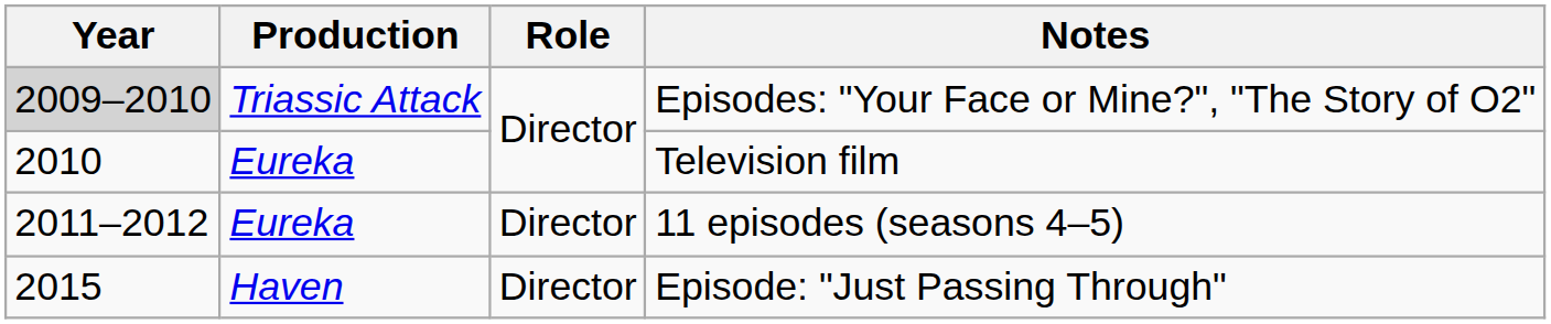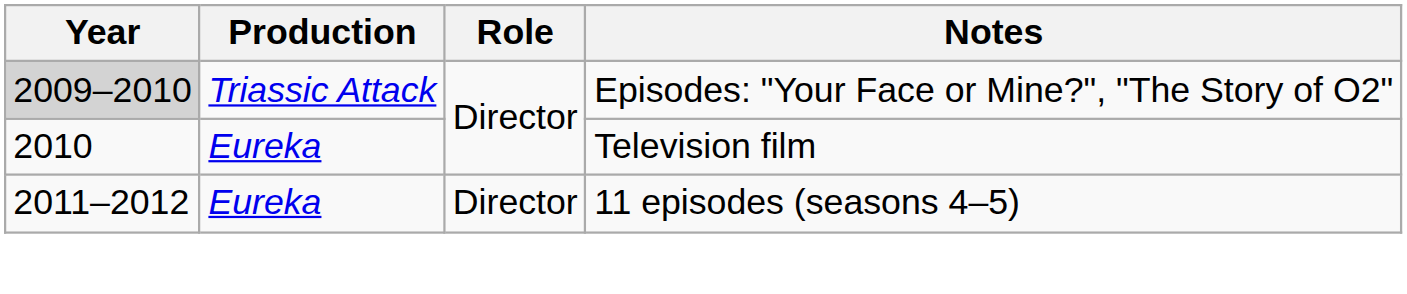- row: 2015 | Haven | Director | Episode: "Just Passing Through"
